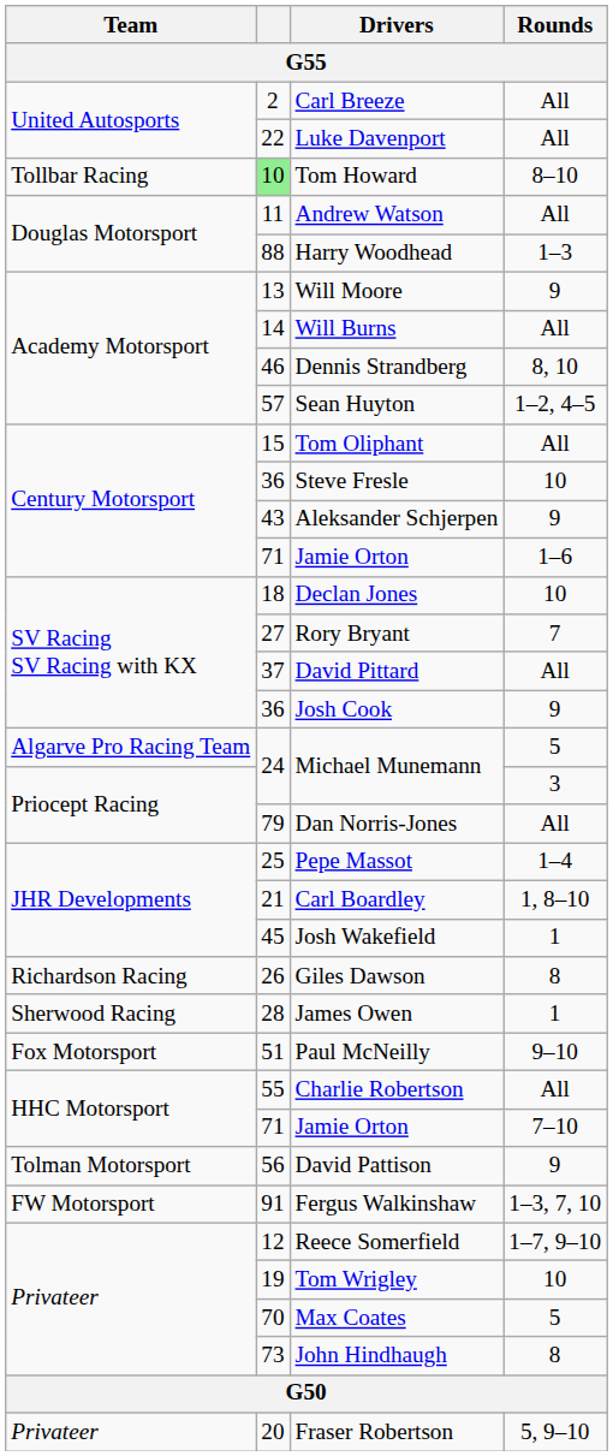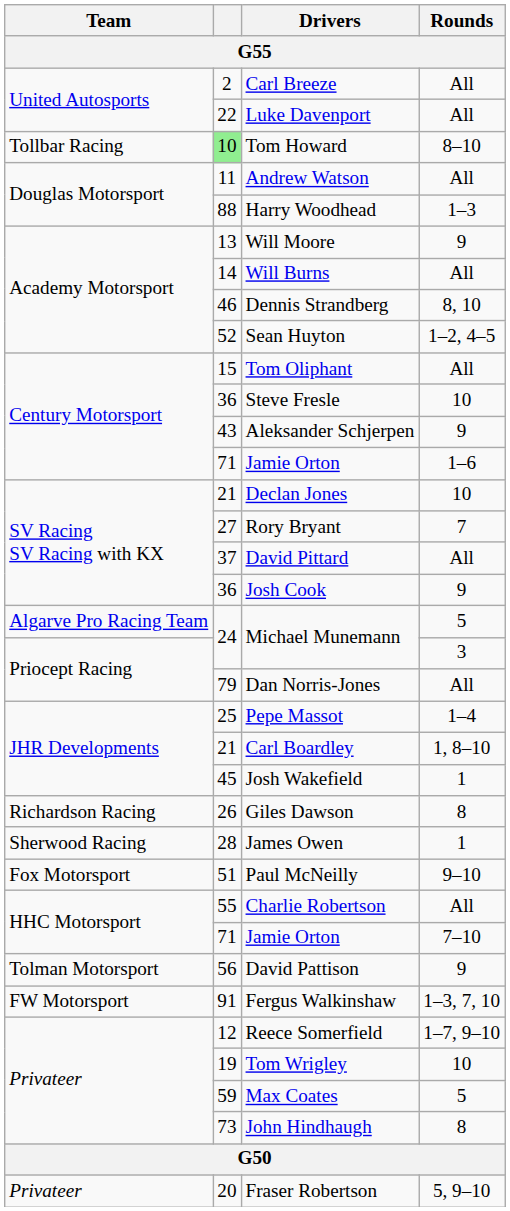Sean Huyton | column 2: 57 -> 52
Declan Jones | column 2: 18 -> 21
Max Coates | column 2: 70 -> 59
